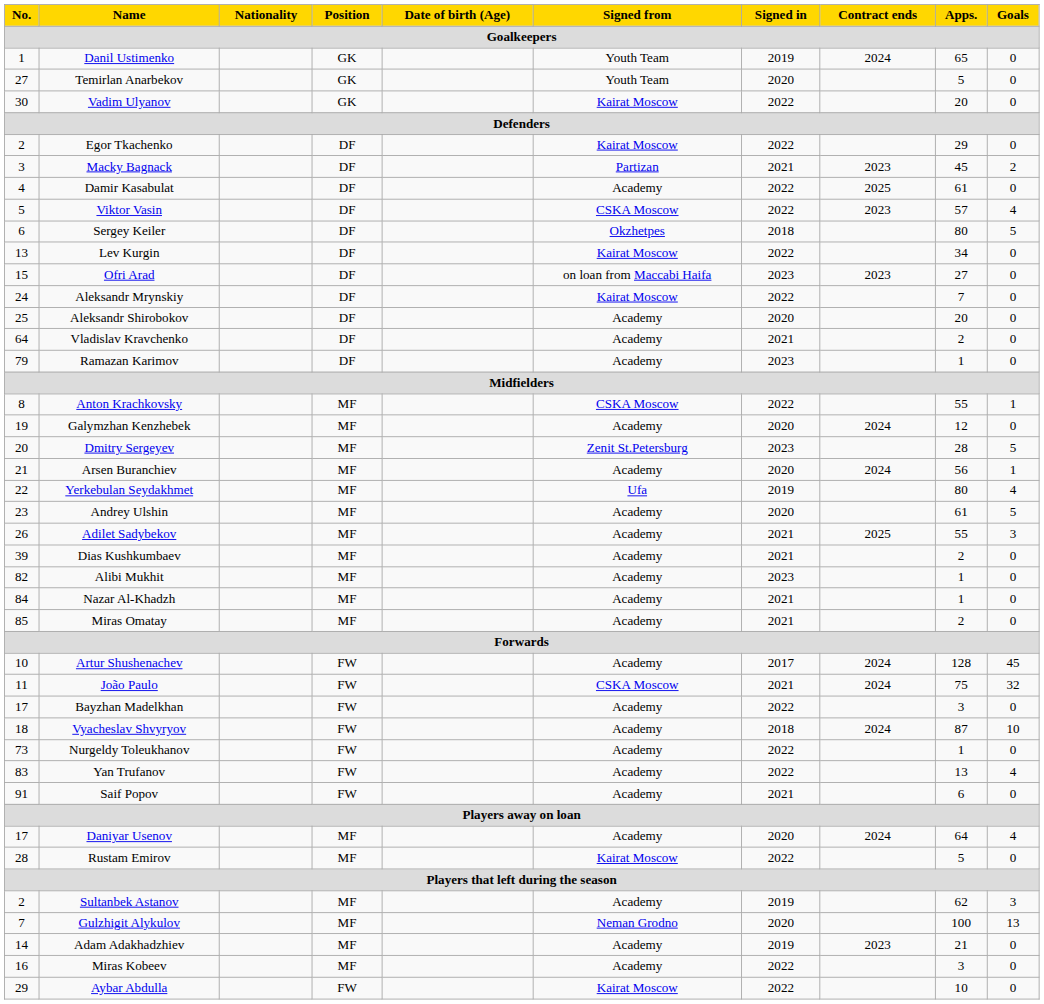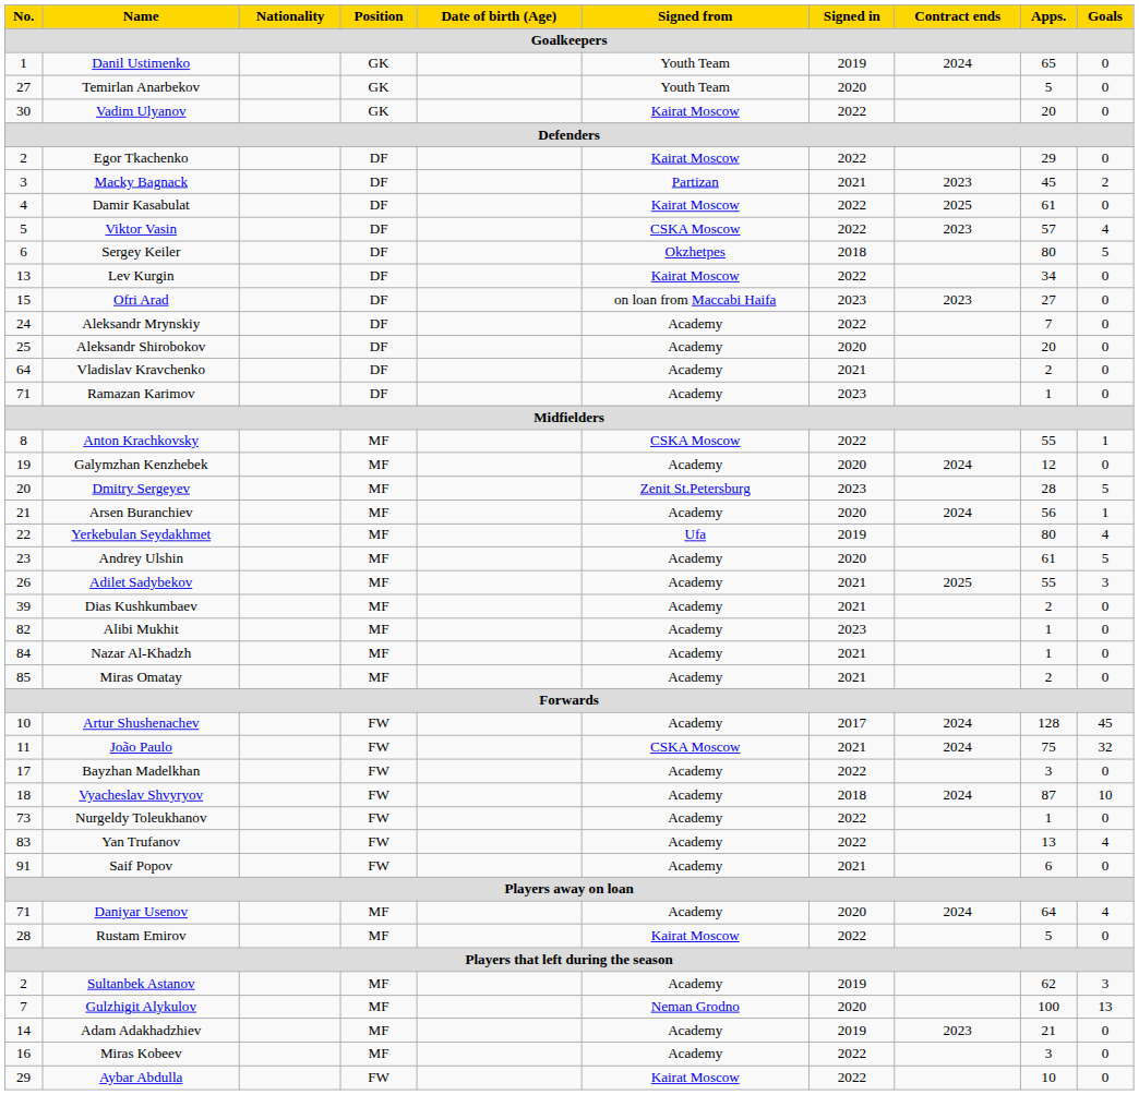Damir Kasabulat | Signed from: Academy -> Kairat Moscow
Aleksandr Mrynskiy | Signed from: Kairat Moscow -> Academy
Ramazan Karimov | No.: 79 -> 71
Daniyar Usenov | No.: 17 -> 71
